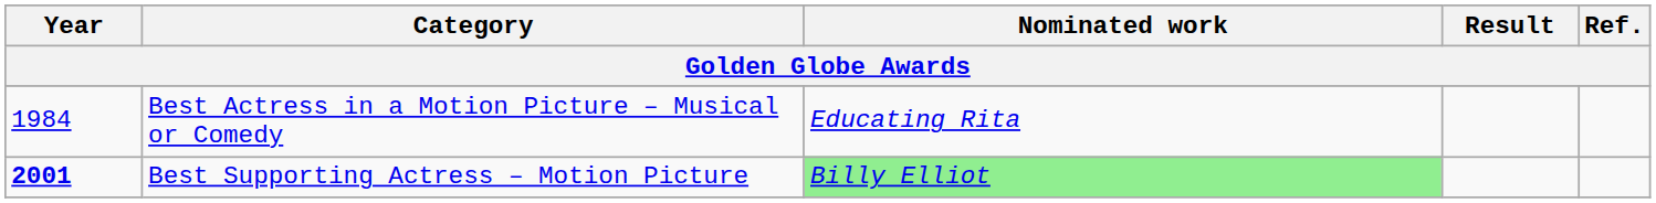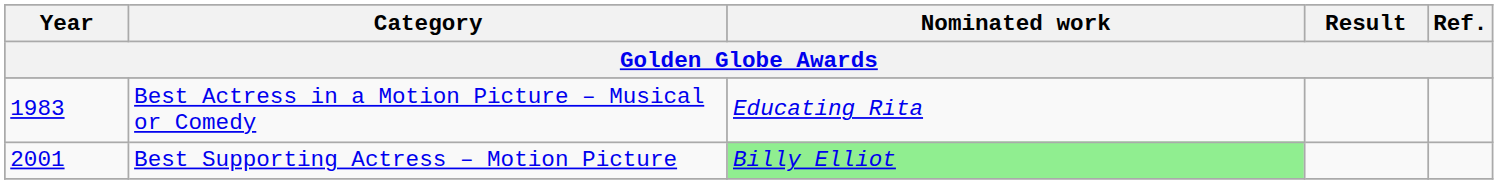Best Actress in a Motion Picture – Musical or Comedy | Year: 1984 -> 1983
Best Supporting Actress – Motion Picture | Year: bold -> normal
